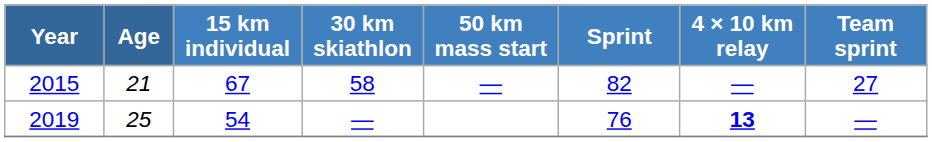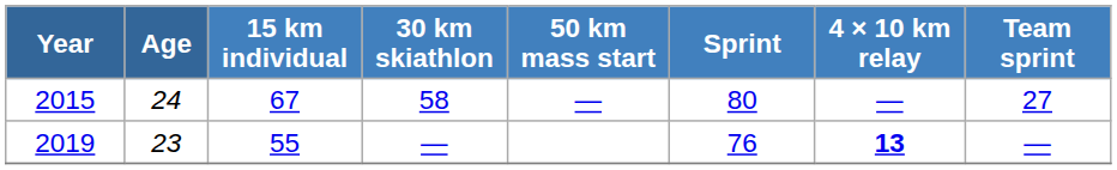2015 | Age: 21 -> 24
2015 | Sprint: 82 -> 80
2019 | Age: 25 -> 23
2019 | 15 km individual: 54 -> 55
